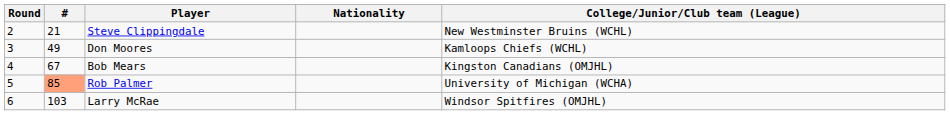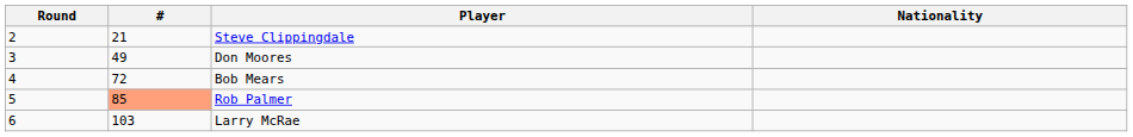- column: College/Junior/Club team (League) | New Westminster Bruins (WCHL) | Kamloops Chiefs (WCHL) | Kingston Canadians (OMJHL) | University of Michigan (WCHA) | Windsor Spitfires (OMJHL)
Bob Mears | #: 67 -> 72
